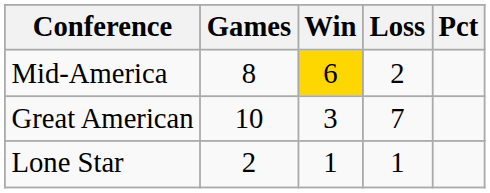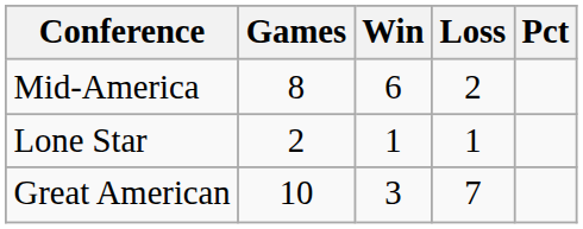Mid-America | Win: gold background -> no background
rows swapped: Lone Star <-> Great American
